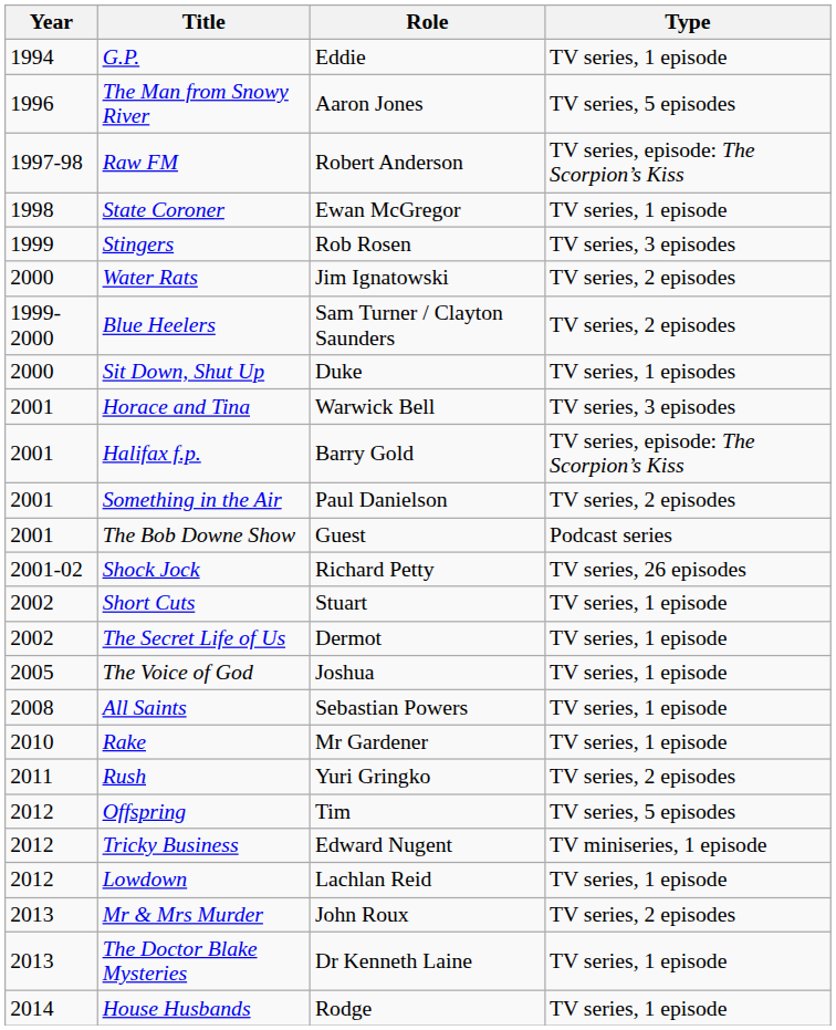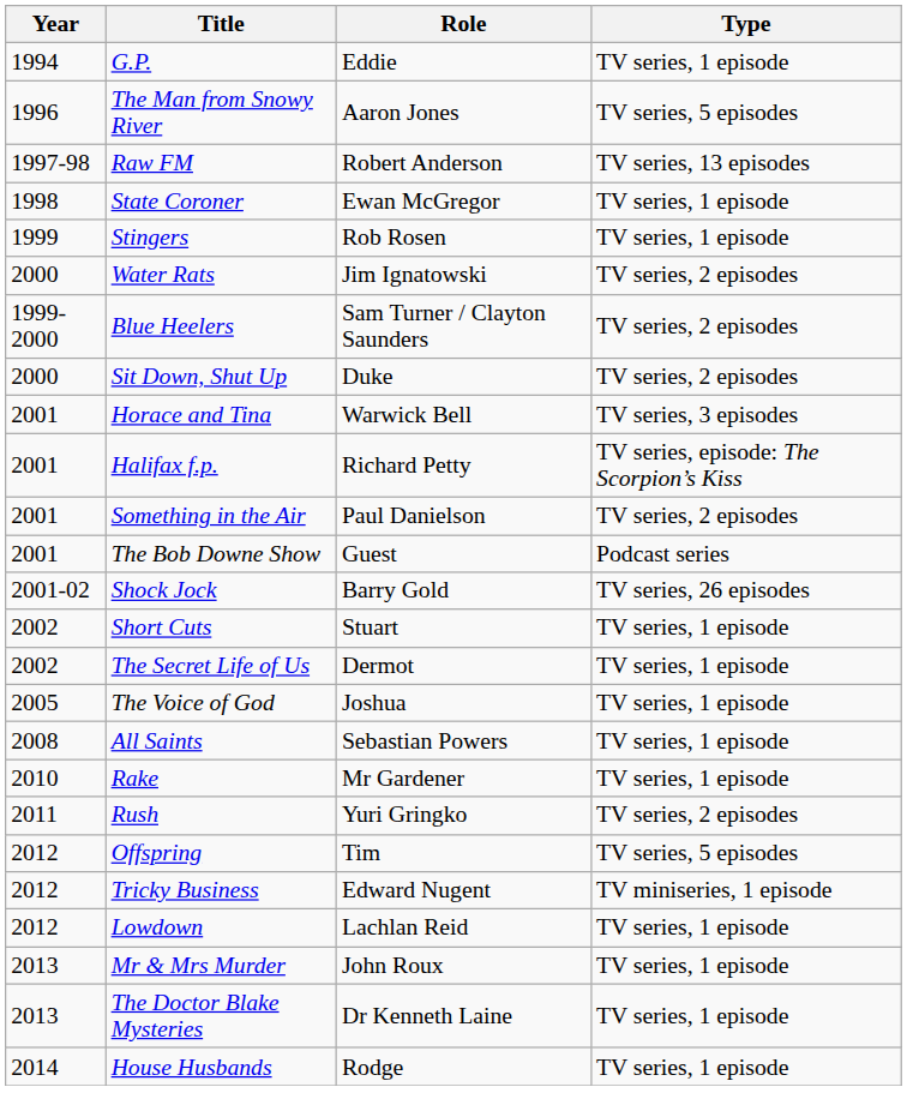Raw FM | Type: TV series, episode: The Scorpion’s Kiss -> TV series, 13 episodes
Stingers | Type: TV series, 3 episodes -> TV series, 1 episode
Sit Down, Shut Up | Type: TV series, 1 episodes -> TV series, 2 episodes
Halifax f.p. | Role: Barry Gold -> Richard Petty
Shock Jock | Role: Richard Petty -> Barry Gold
Mr & Mrs Murder | Type: TV series, 2 episodes -> TV series, 1 episode
